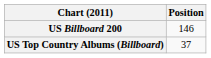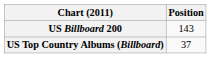US Billboard 200 | Position: 146 -> 143
